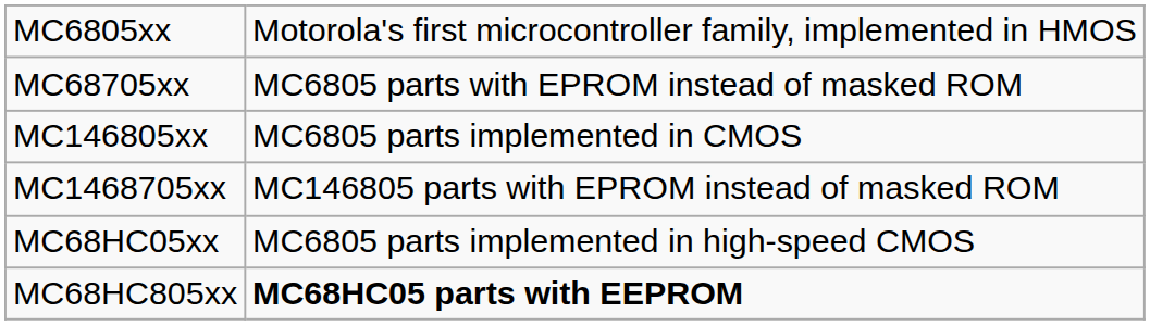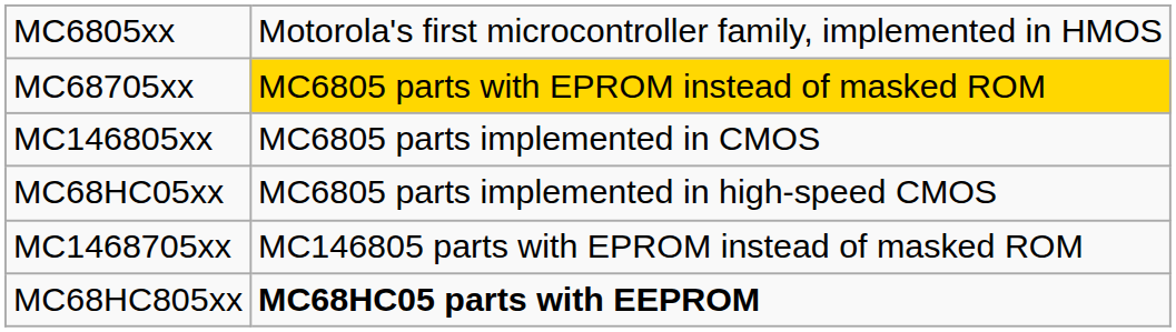MC68705xx | column 2: no background -> gold background
rows swapped: MC1468705xx <-> MC68HC05xx
